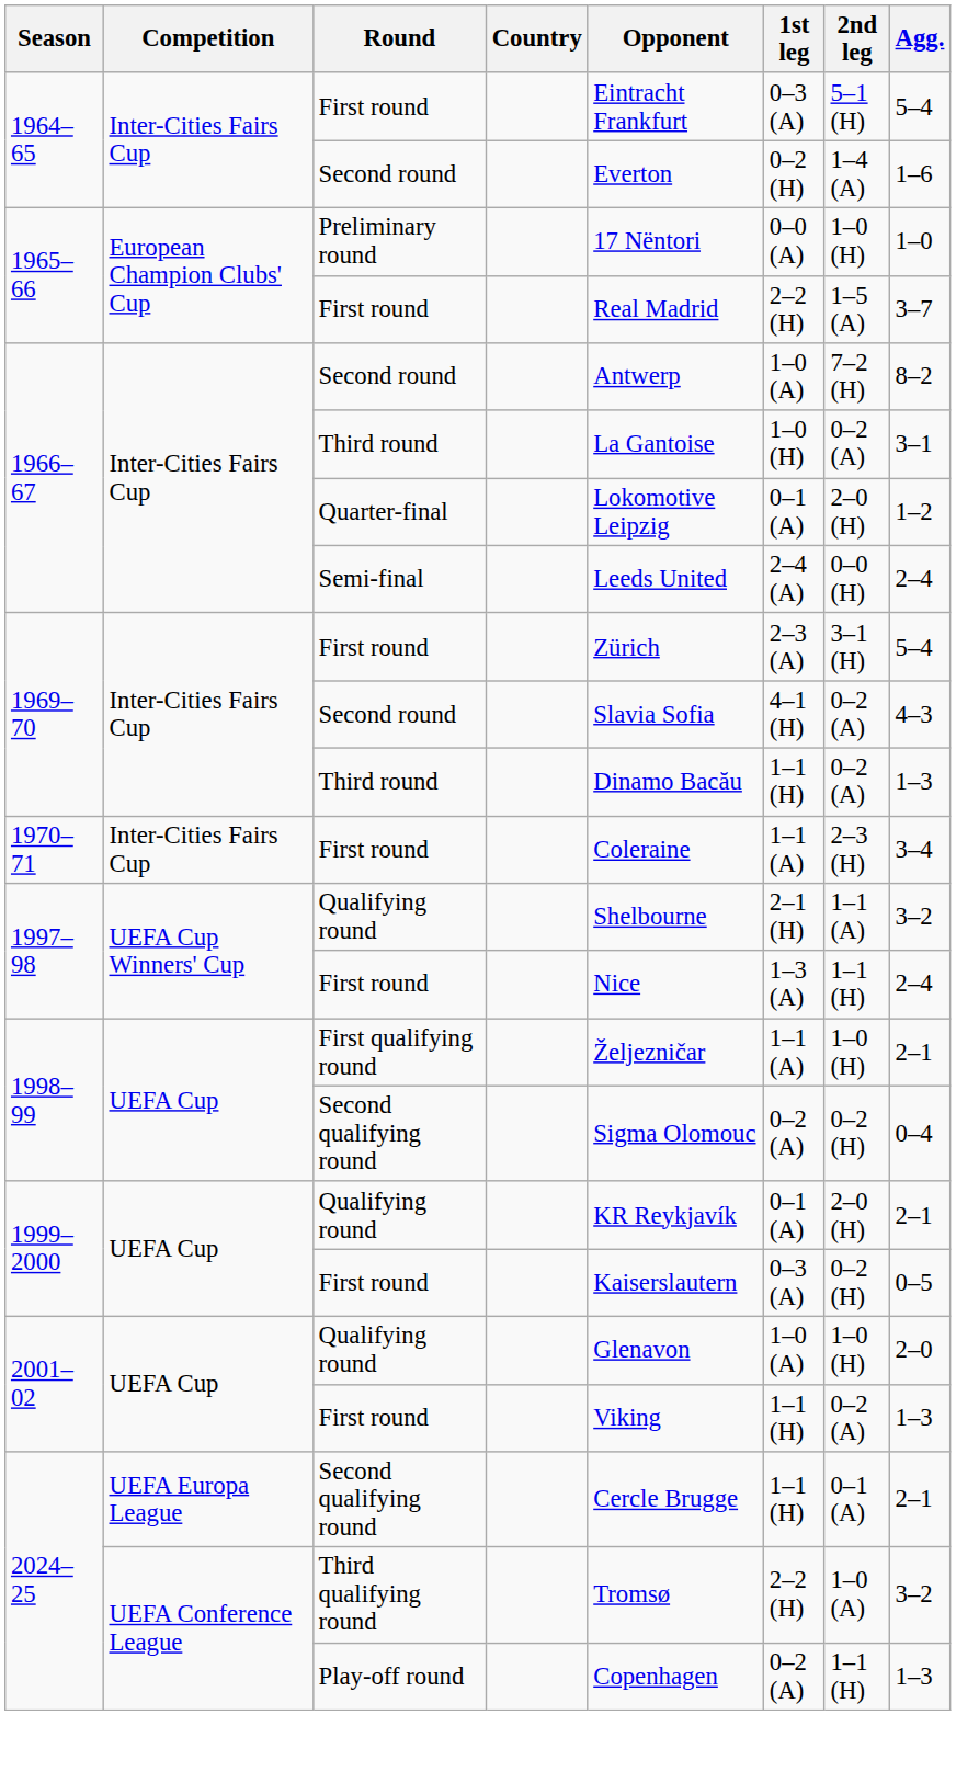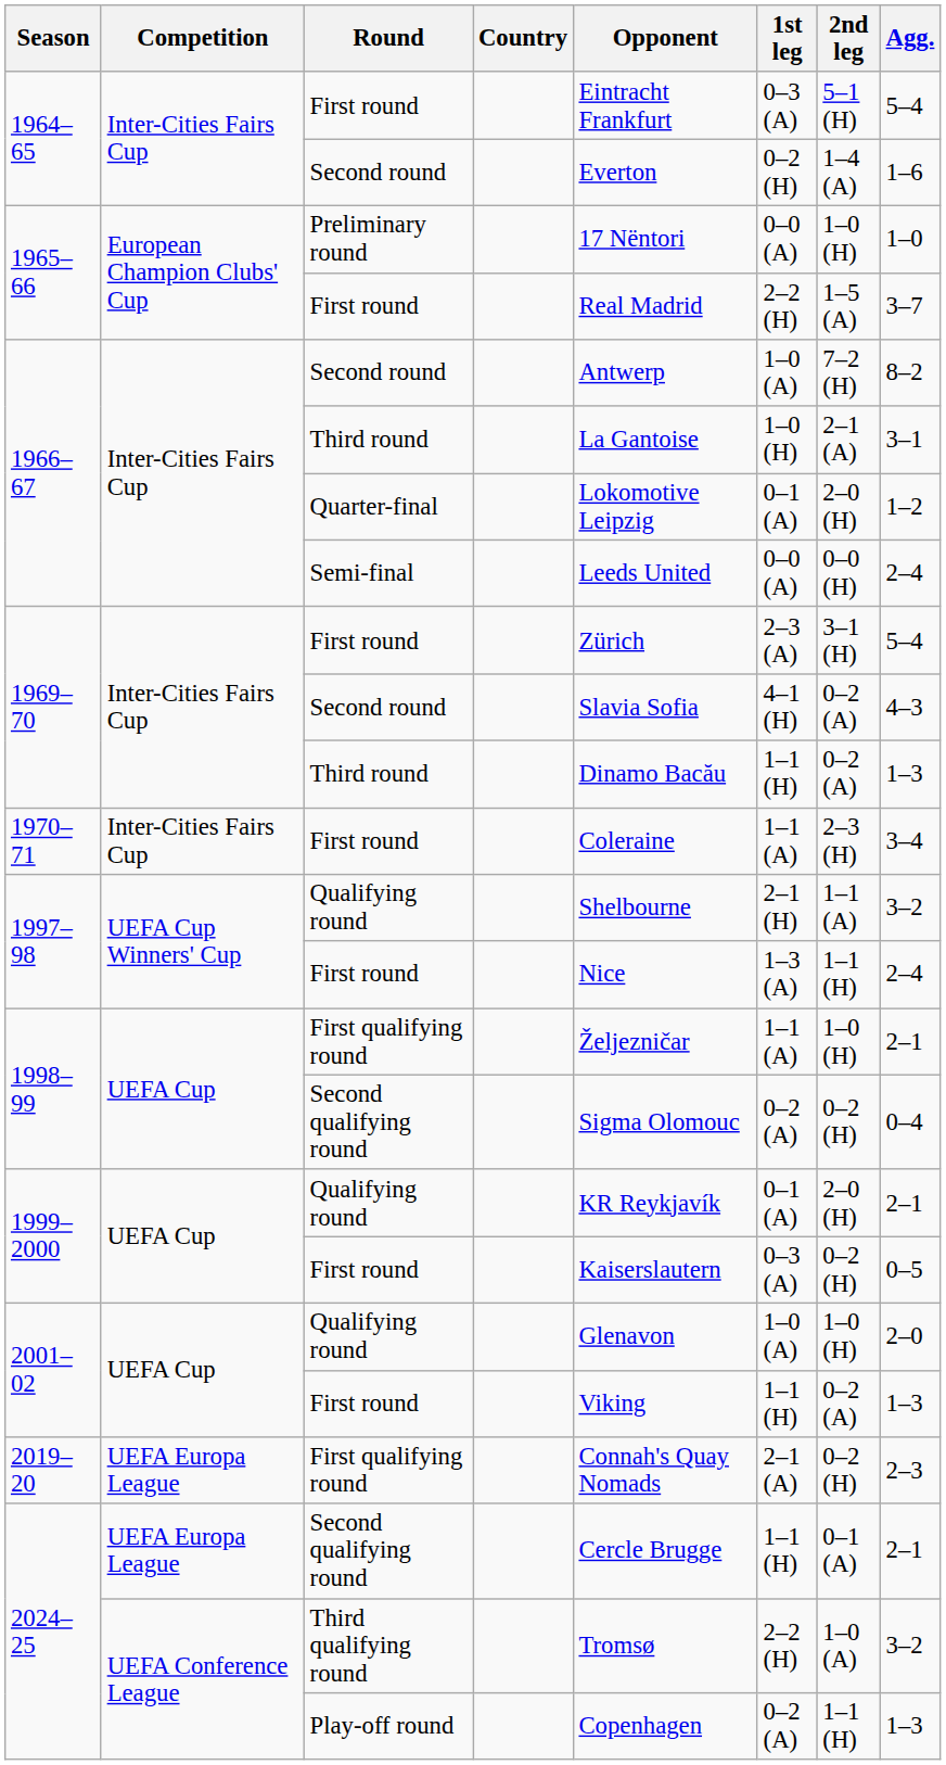1966–67 / Third round | 2nd leg: 0–2 (A) -> 2–1 (A)
1966–67 / Semi-final | 1st leg: 2–4 (A) -> 0–0 (A)
+ row: 2019–20 | UEFA Europa League | First qualifying round | Connah's Quay Nomads | 2–1 (A) | 0–2 (H) | 2–3
